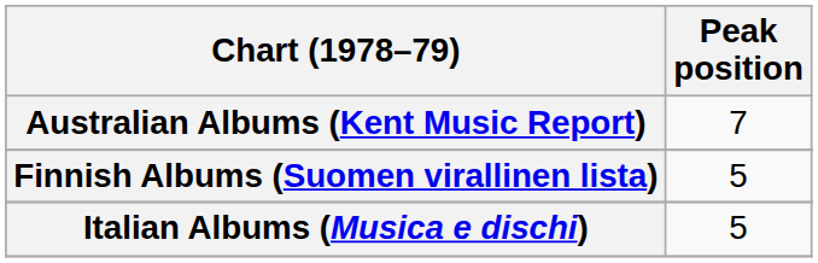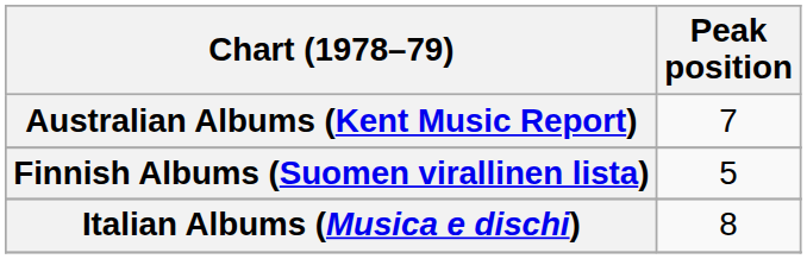Italian Albums (Musica e dischi) | Peak position: 5 -> 8
